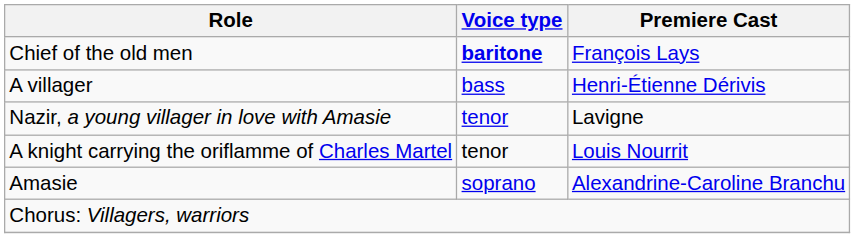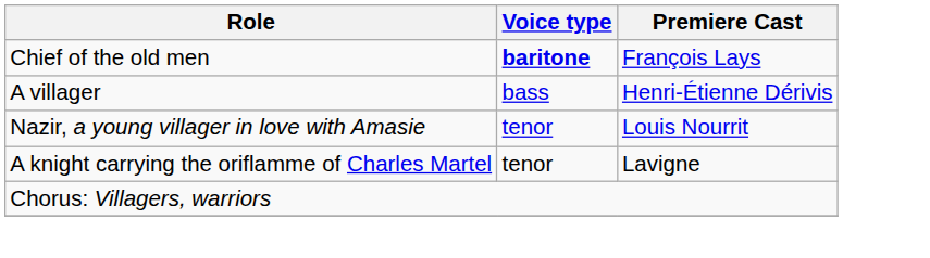Nazir, a young villager in love with Amasie | Premiere Cast: Lavigne -> Louis Nourrit
A knight carrying the oriflamme of Charles Martel | Premiere Cast: Louis Nourrit -> Lavigne
- row: Amasie | soprano | Alexandrine-Caroline Branchu
